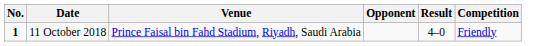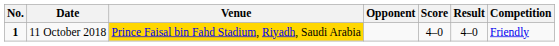+ column: Score | 4–0
11 October 2018 | Venue: no background -> gold background
